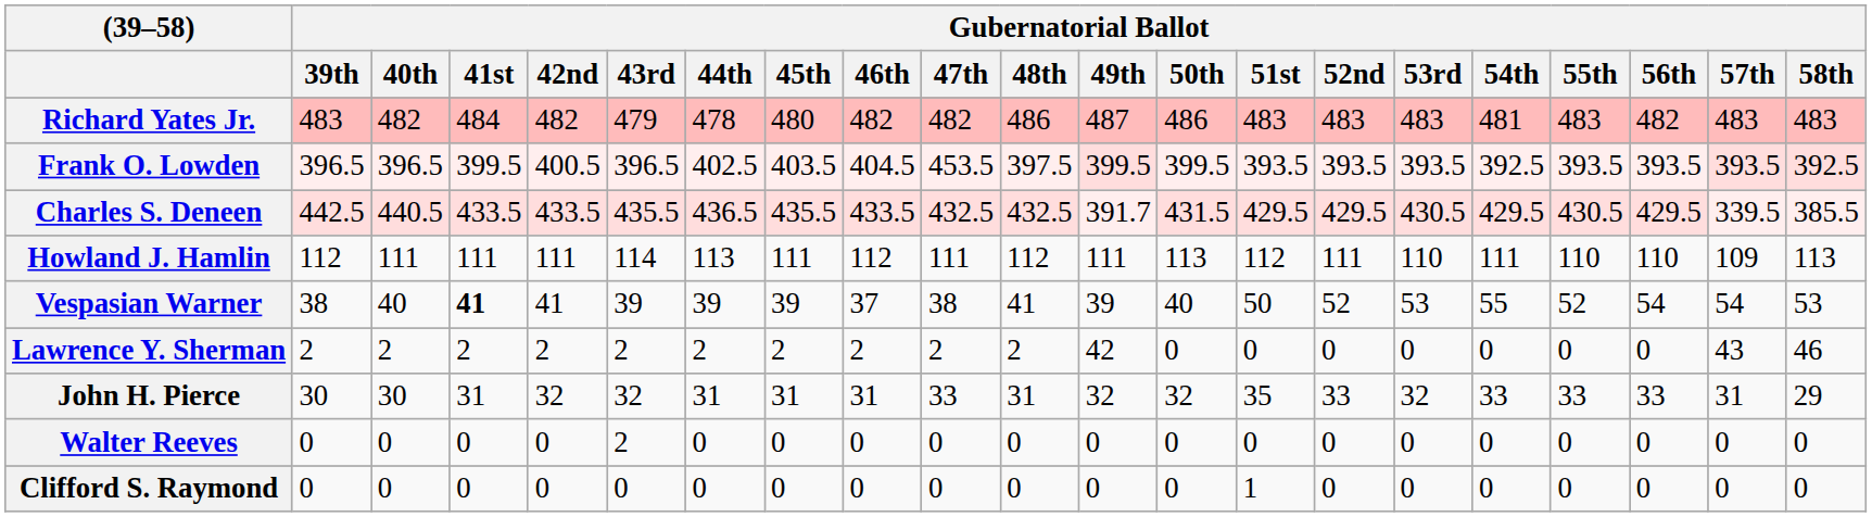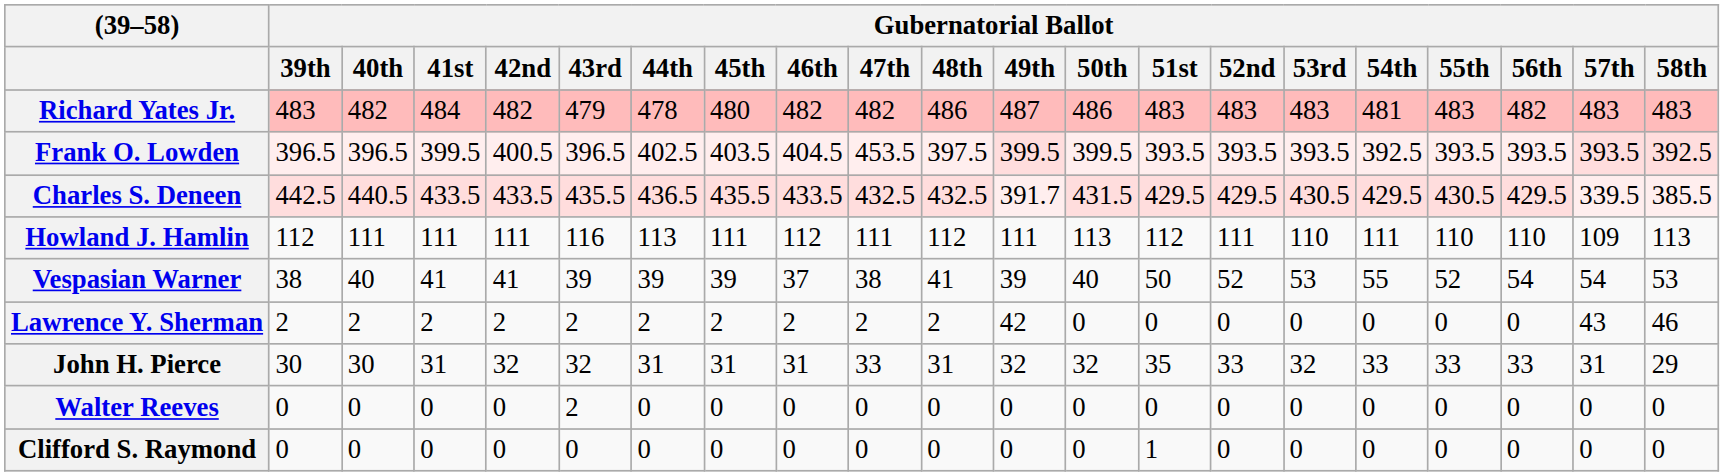Howland J. Hamlin | Gubernatorial Ballot / 43rd: 114 -> 116
Vespasian Warner | Gubernatorial Ballot / 41st: bold -> normal
